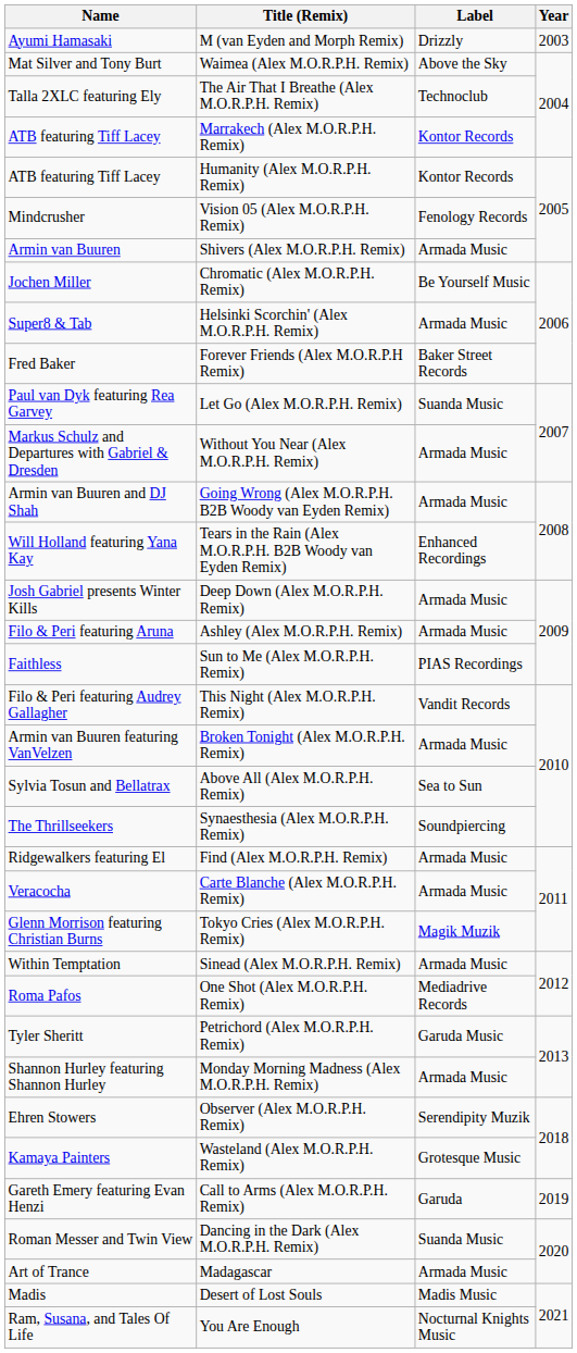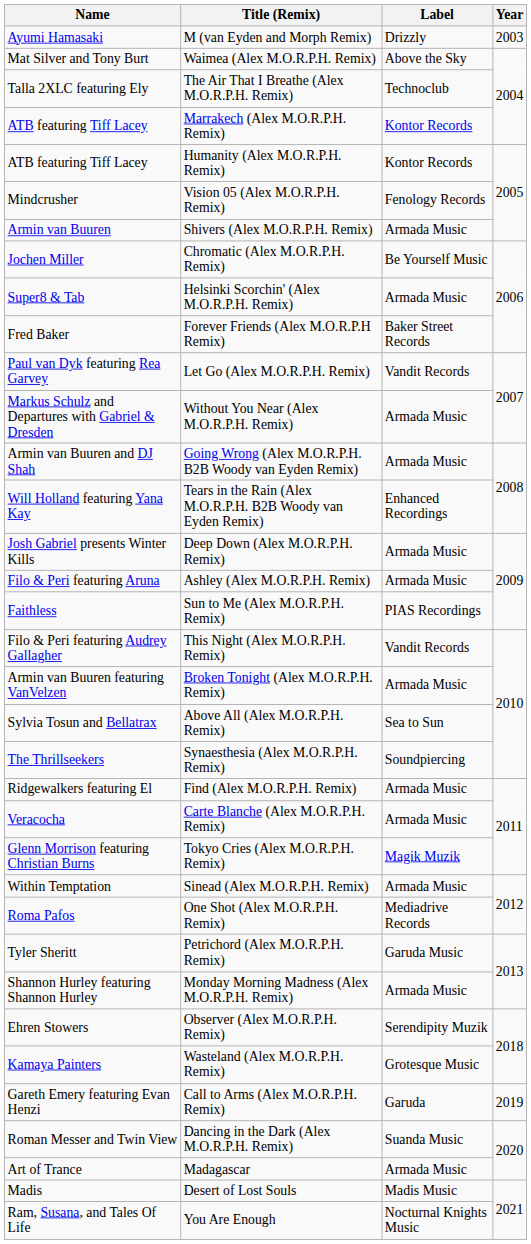Let Go (Alex M.O.R.P.H. Remix) | Label: Suanda Music -> Vandit Records
